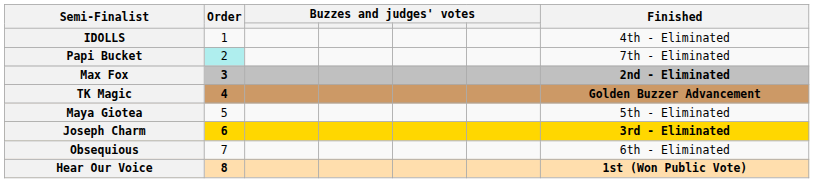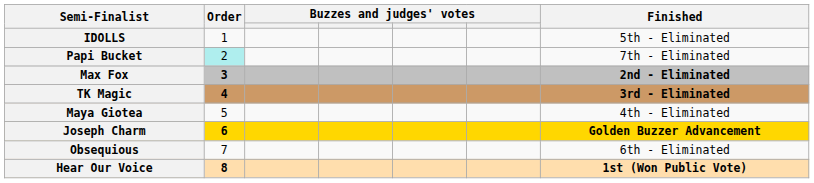IDOLLS | Finished: 4th - Eliminated -> 5th - Eliminated
TK Magic | Finished: Golden Buzzer Advancement -> 3rd - Eliminated
Maya Giotea | Finished: 5th - Eliminated -> 4th - Eliminated
Joseph Charm | Finished: 3rd - Eliminated -> Golden Buzzer Advancement
